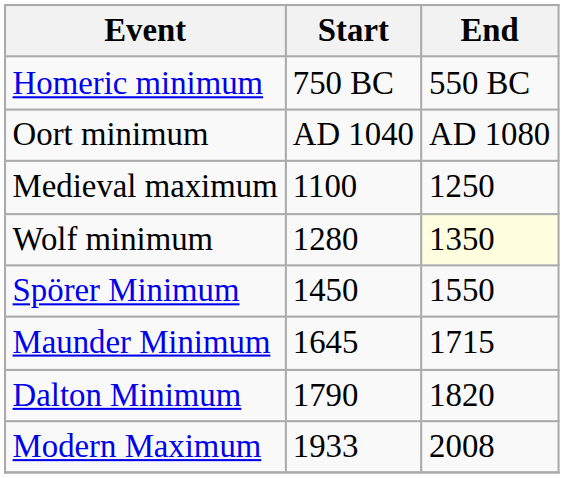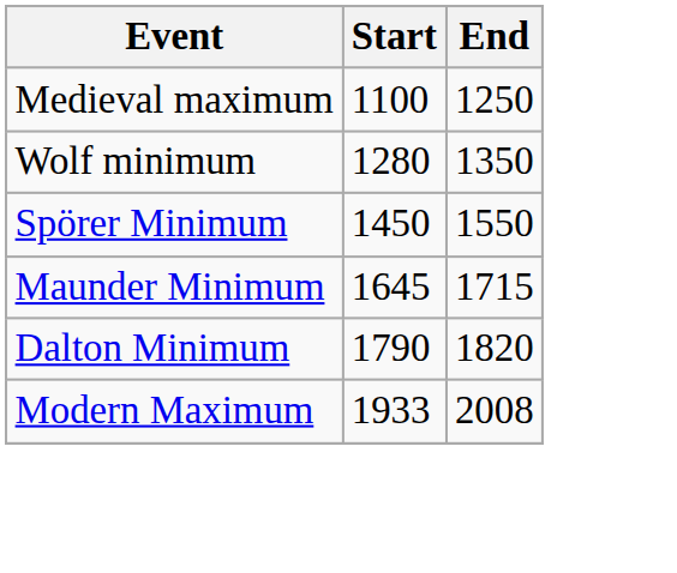- row: Homeric minimum | 750 BC | 550 BC
- row: Oort minimum | AD 1040 | AD 1080
Wolf minimum | End: lightyellow background -> no background
